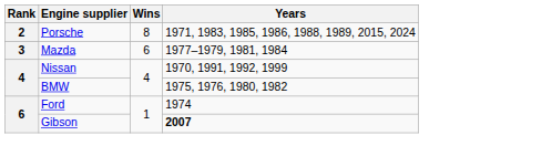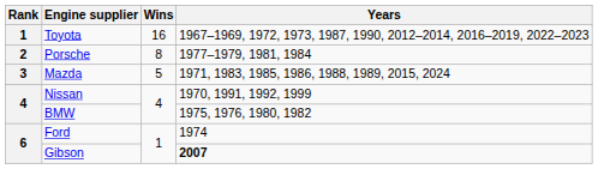+ row: 1 | Toyota | 16 | 1967–1969, 1972, 1973, 1987, 1990, 2012–2014, 2016–2019, 2022–2023
Porsche | Years: 1971, 1983, 1985, 1986, 1988, 1989, 2015, 2024 -> 1977–1979, 1981, 1984
Mazda | Wins: 6 -> 5
Mazda | Years: 1977–1979, 1981, 1984 -> 1971, 1983, 1985, 1986, 1988, 1989, 2015, 2024
